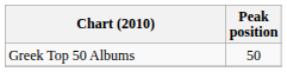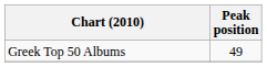Greek Top 50 Albums | Peak position: 50 -> 49
